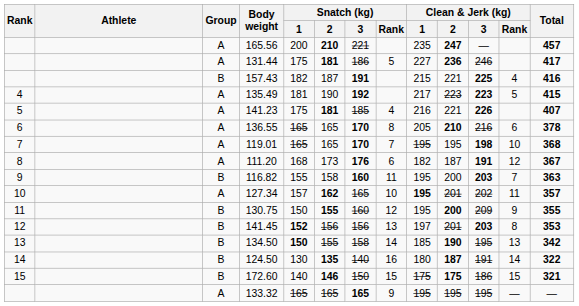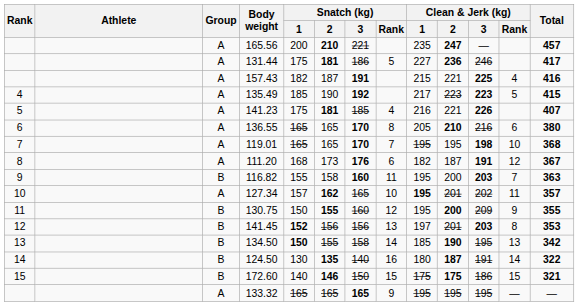157.43 | Group: B -> A
135.49 | Snatch (kg) / 1: 181 -> 185
136.55 | Total: 378 -> 380
